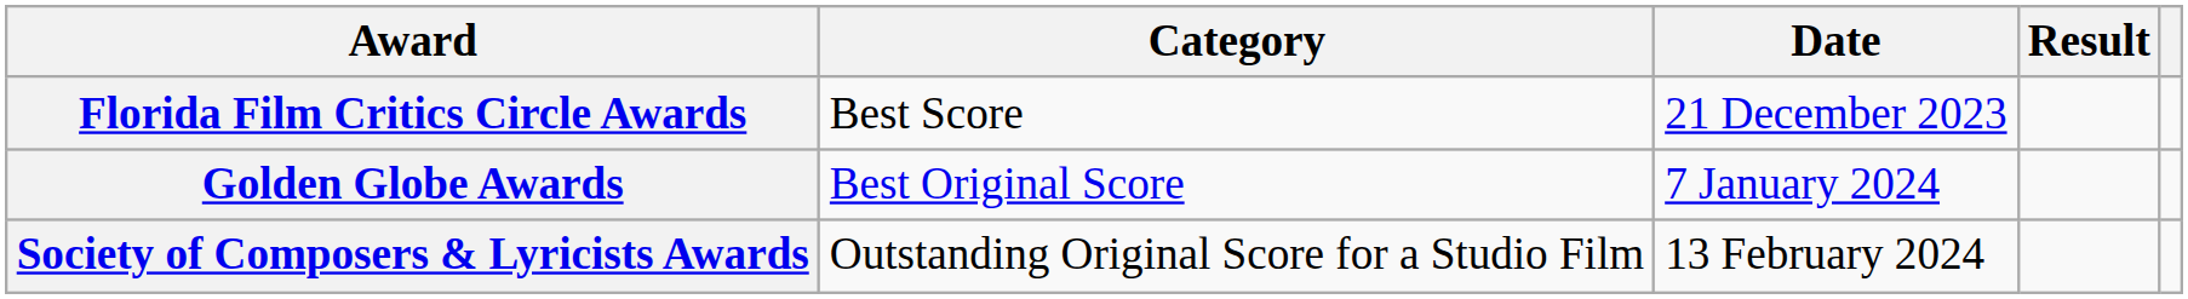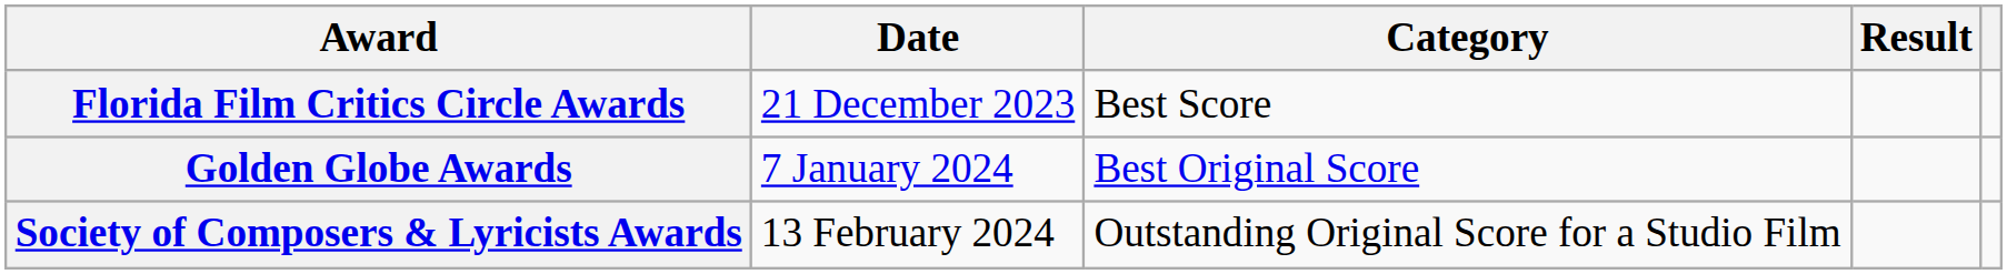columns swapped: Date <-> Category
